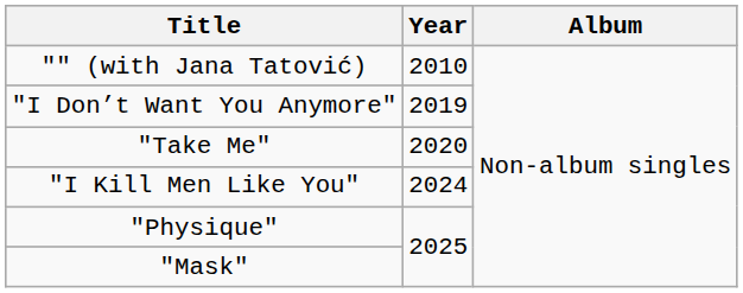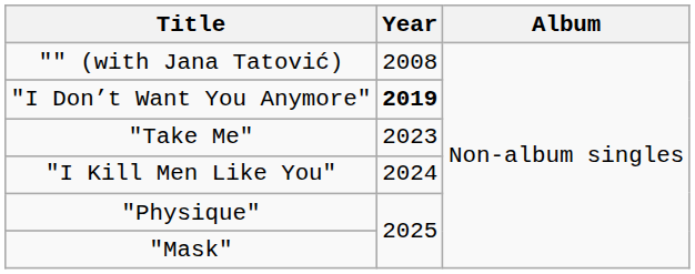"" (with Jana Tatović) | Year: 2010 -> 2008
"I Don’t Want You Anymore" | Year: normal -> bold
"Take Me" | Year: 2020 -> 2023
